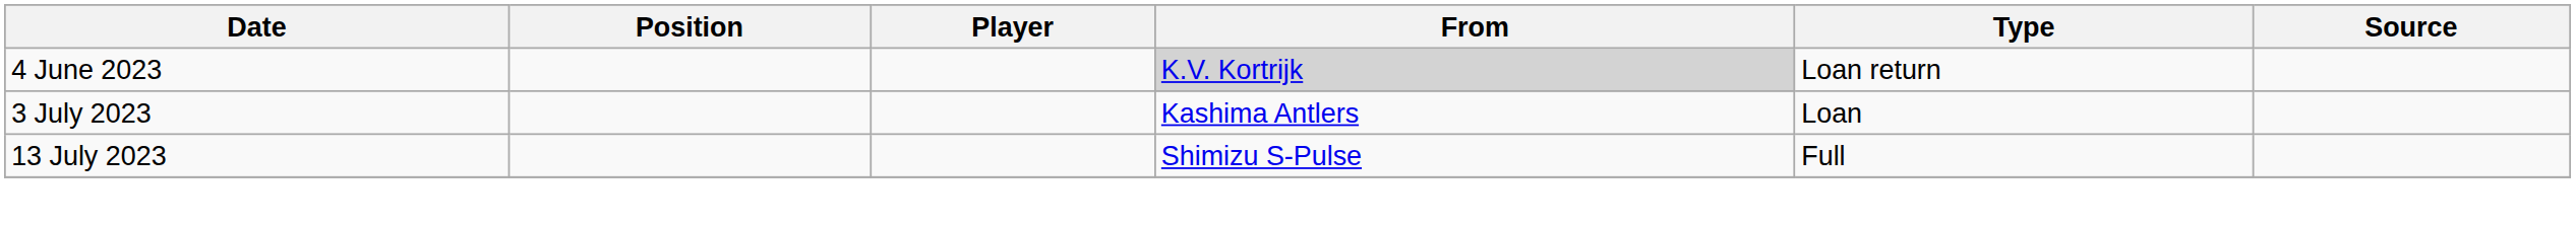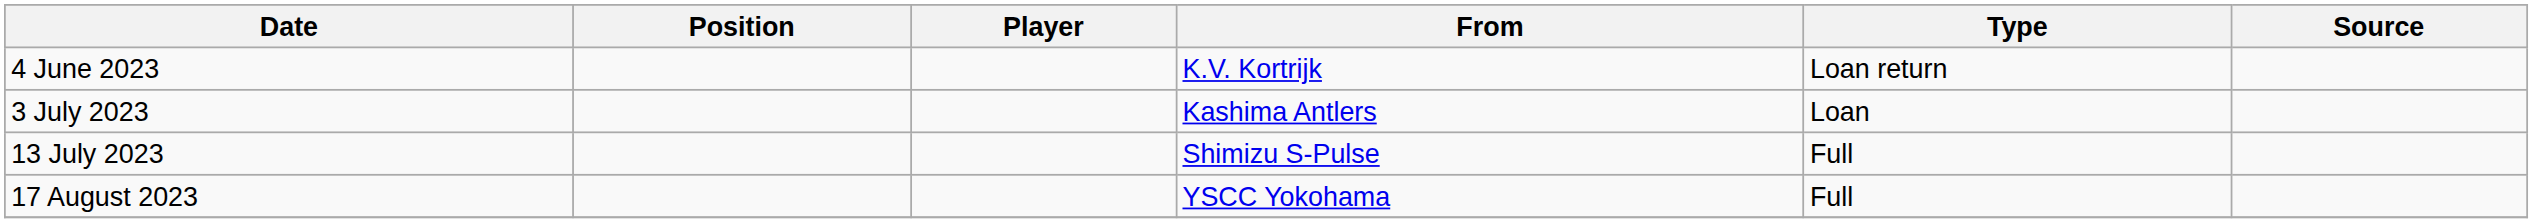4 June 2023 | From: lightgrey background -> no background
+ row: 17 August 2023 | YSCC Yokohama | Full
